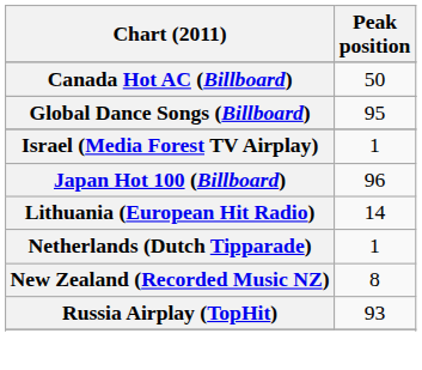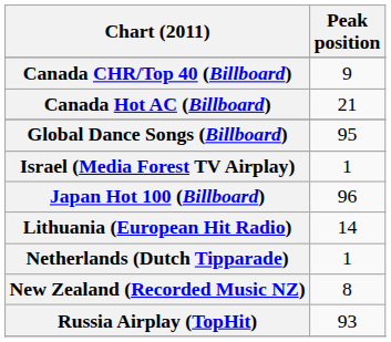+ row: Canada CHR/Top 40 (Billboard) | 9
Canada Hot AC (Billboard) | Peak position: 50 -> 21
